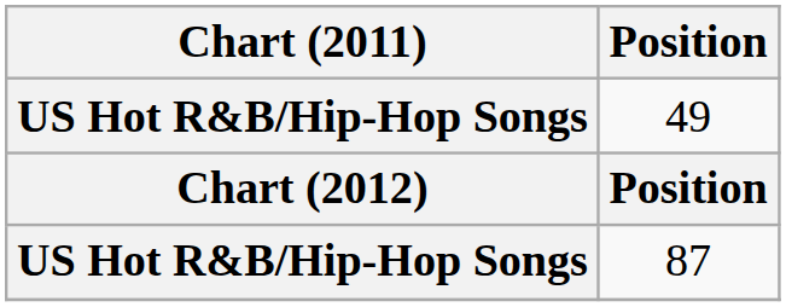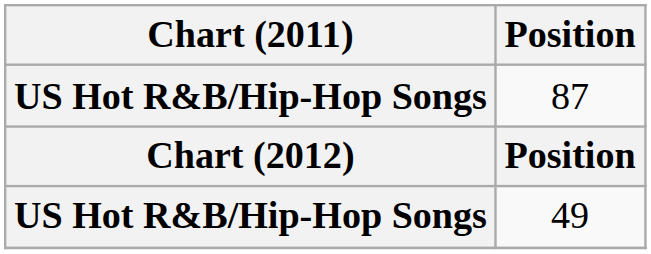rows swapped: 49 <-> 87
